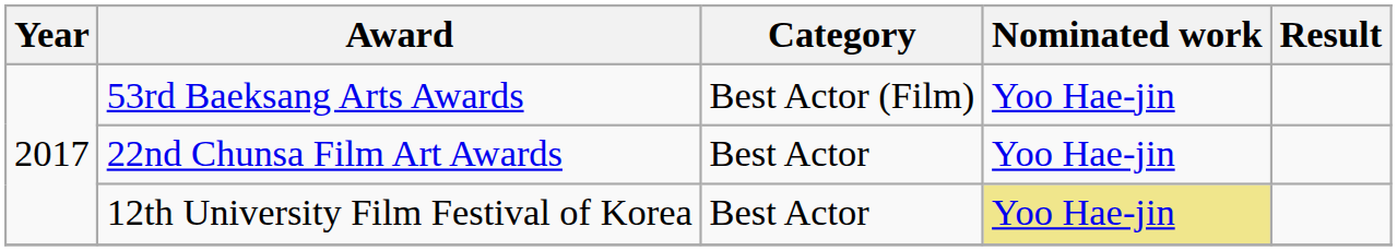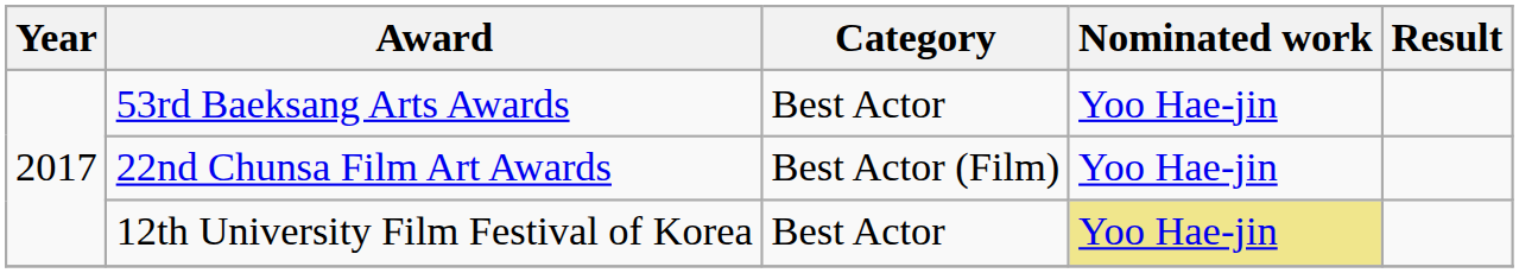53rd Baeksang Arts Awards | Category: Best Actor (Film) -> Best Actor
22nd Chunsa Film Art Awards | Category: Best Actor -> Best Actor (Film)
